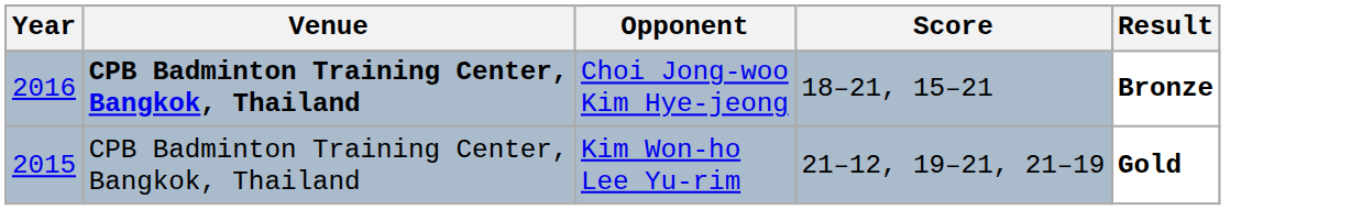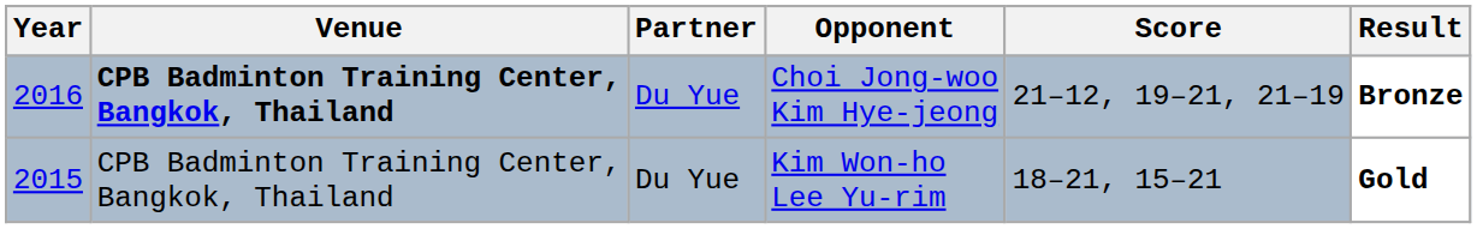+ column: Partner | Du Yue | Du Yue
Choi Jong-woo Kim Hye-jeong | Score: 18–21, 15–21 -> 21–12, 19–21, 21–19
Kim Won-ho Lee Yu-rim | Score: 21–12, 19–21, 21–19 -> 18–21, 15–21
